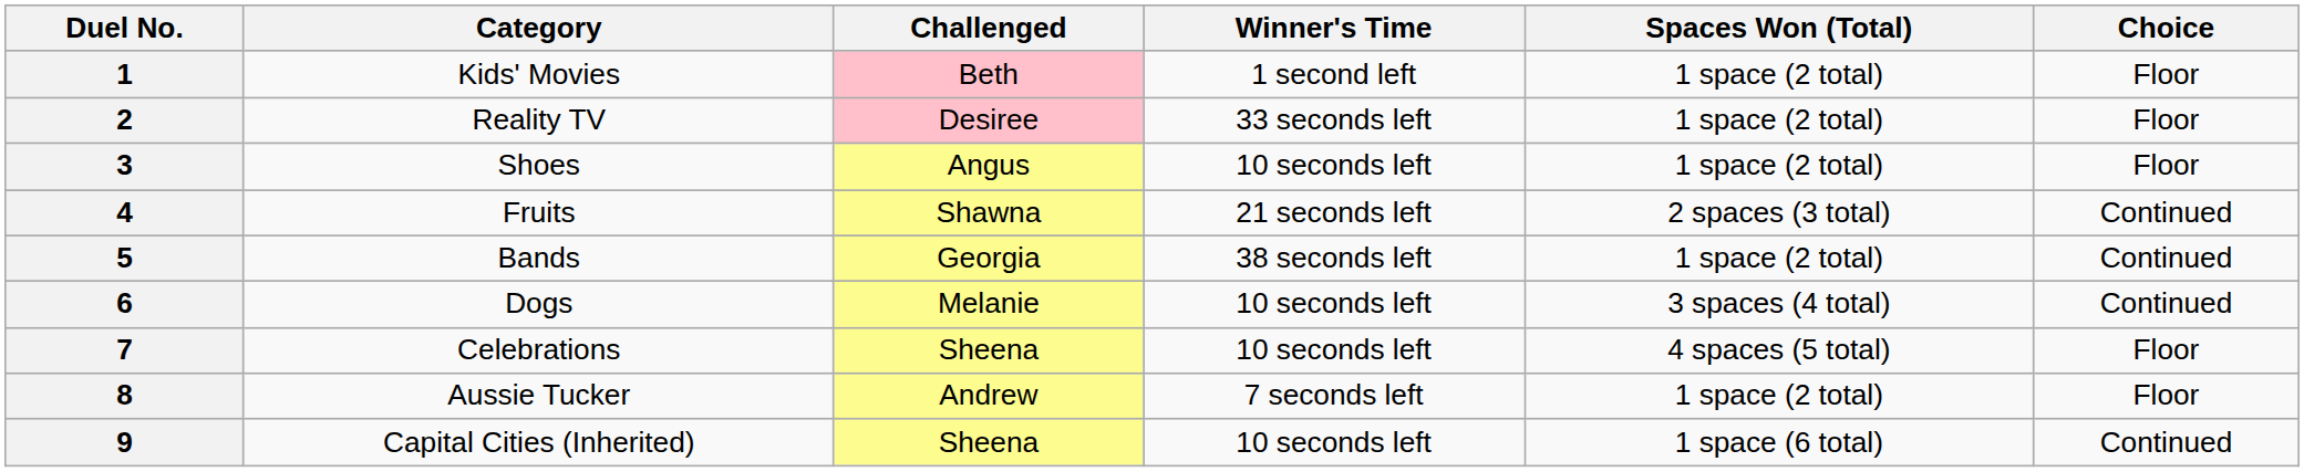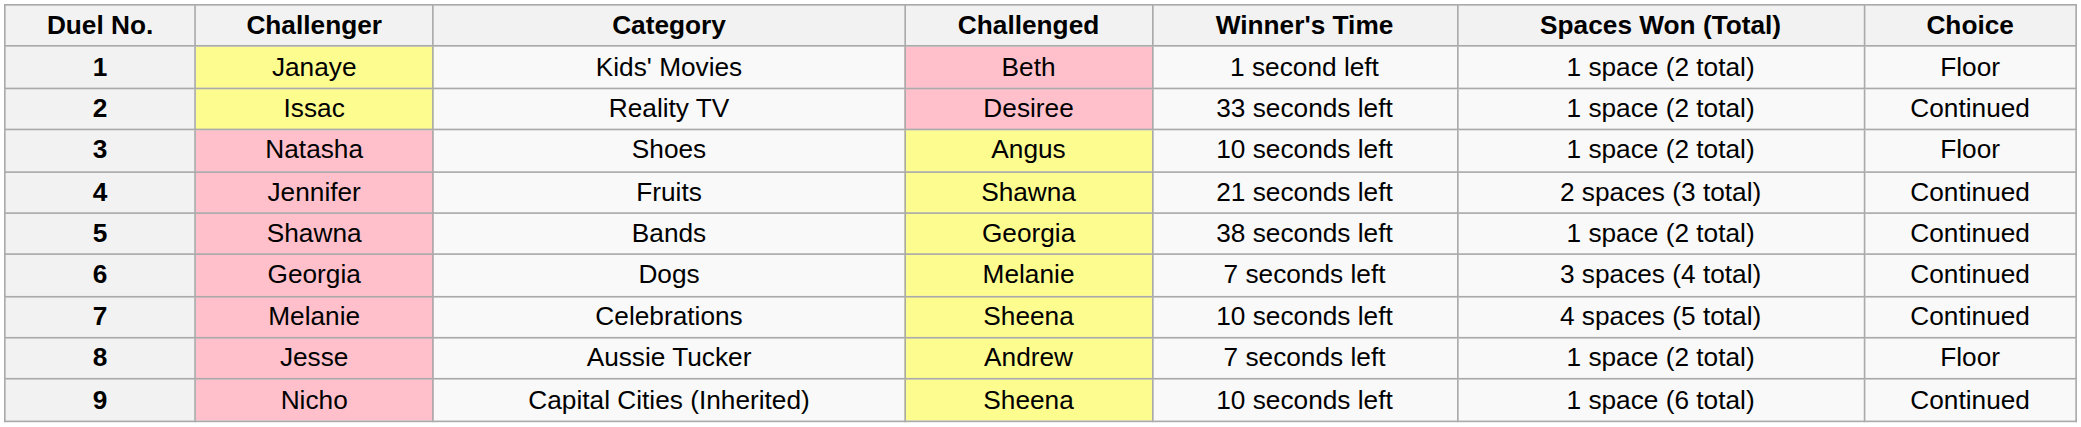+ column: Challenger | Janaye | Issac | Natasha | Jennifer | Shawna | Georgia | Melanie | Jesse | Nicho
2 | Choice: Floor -> Continued
6 | Winner's Time: 10 seconds left -> 7 seconds left
7 | Choice: Floor -> Continued
